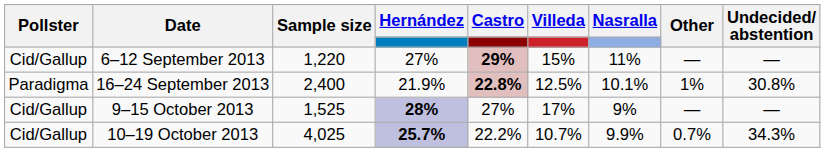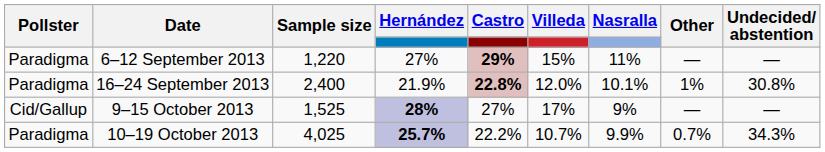6–12 September 2013 | Pollster: Cid/Gallup -> Paradigma
16–24 September 2013 | Villeda: 12.5% -> 12.0%
10–19 October 2013 | Pollster: Cid/Gallup -> Paradigma
